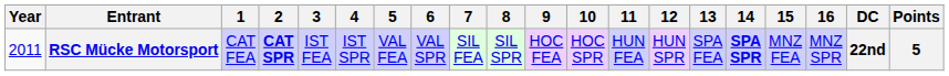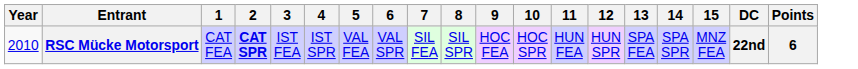- column: 16 | MNZ SPR
RSC Mücke Motorsport | Year: 2011 -> 2010
RSC Mücke Motorsport | 14: bold -> normal
RSC Mücke Motorsport | Points: 5 -> 6
